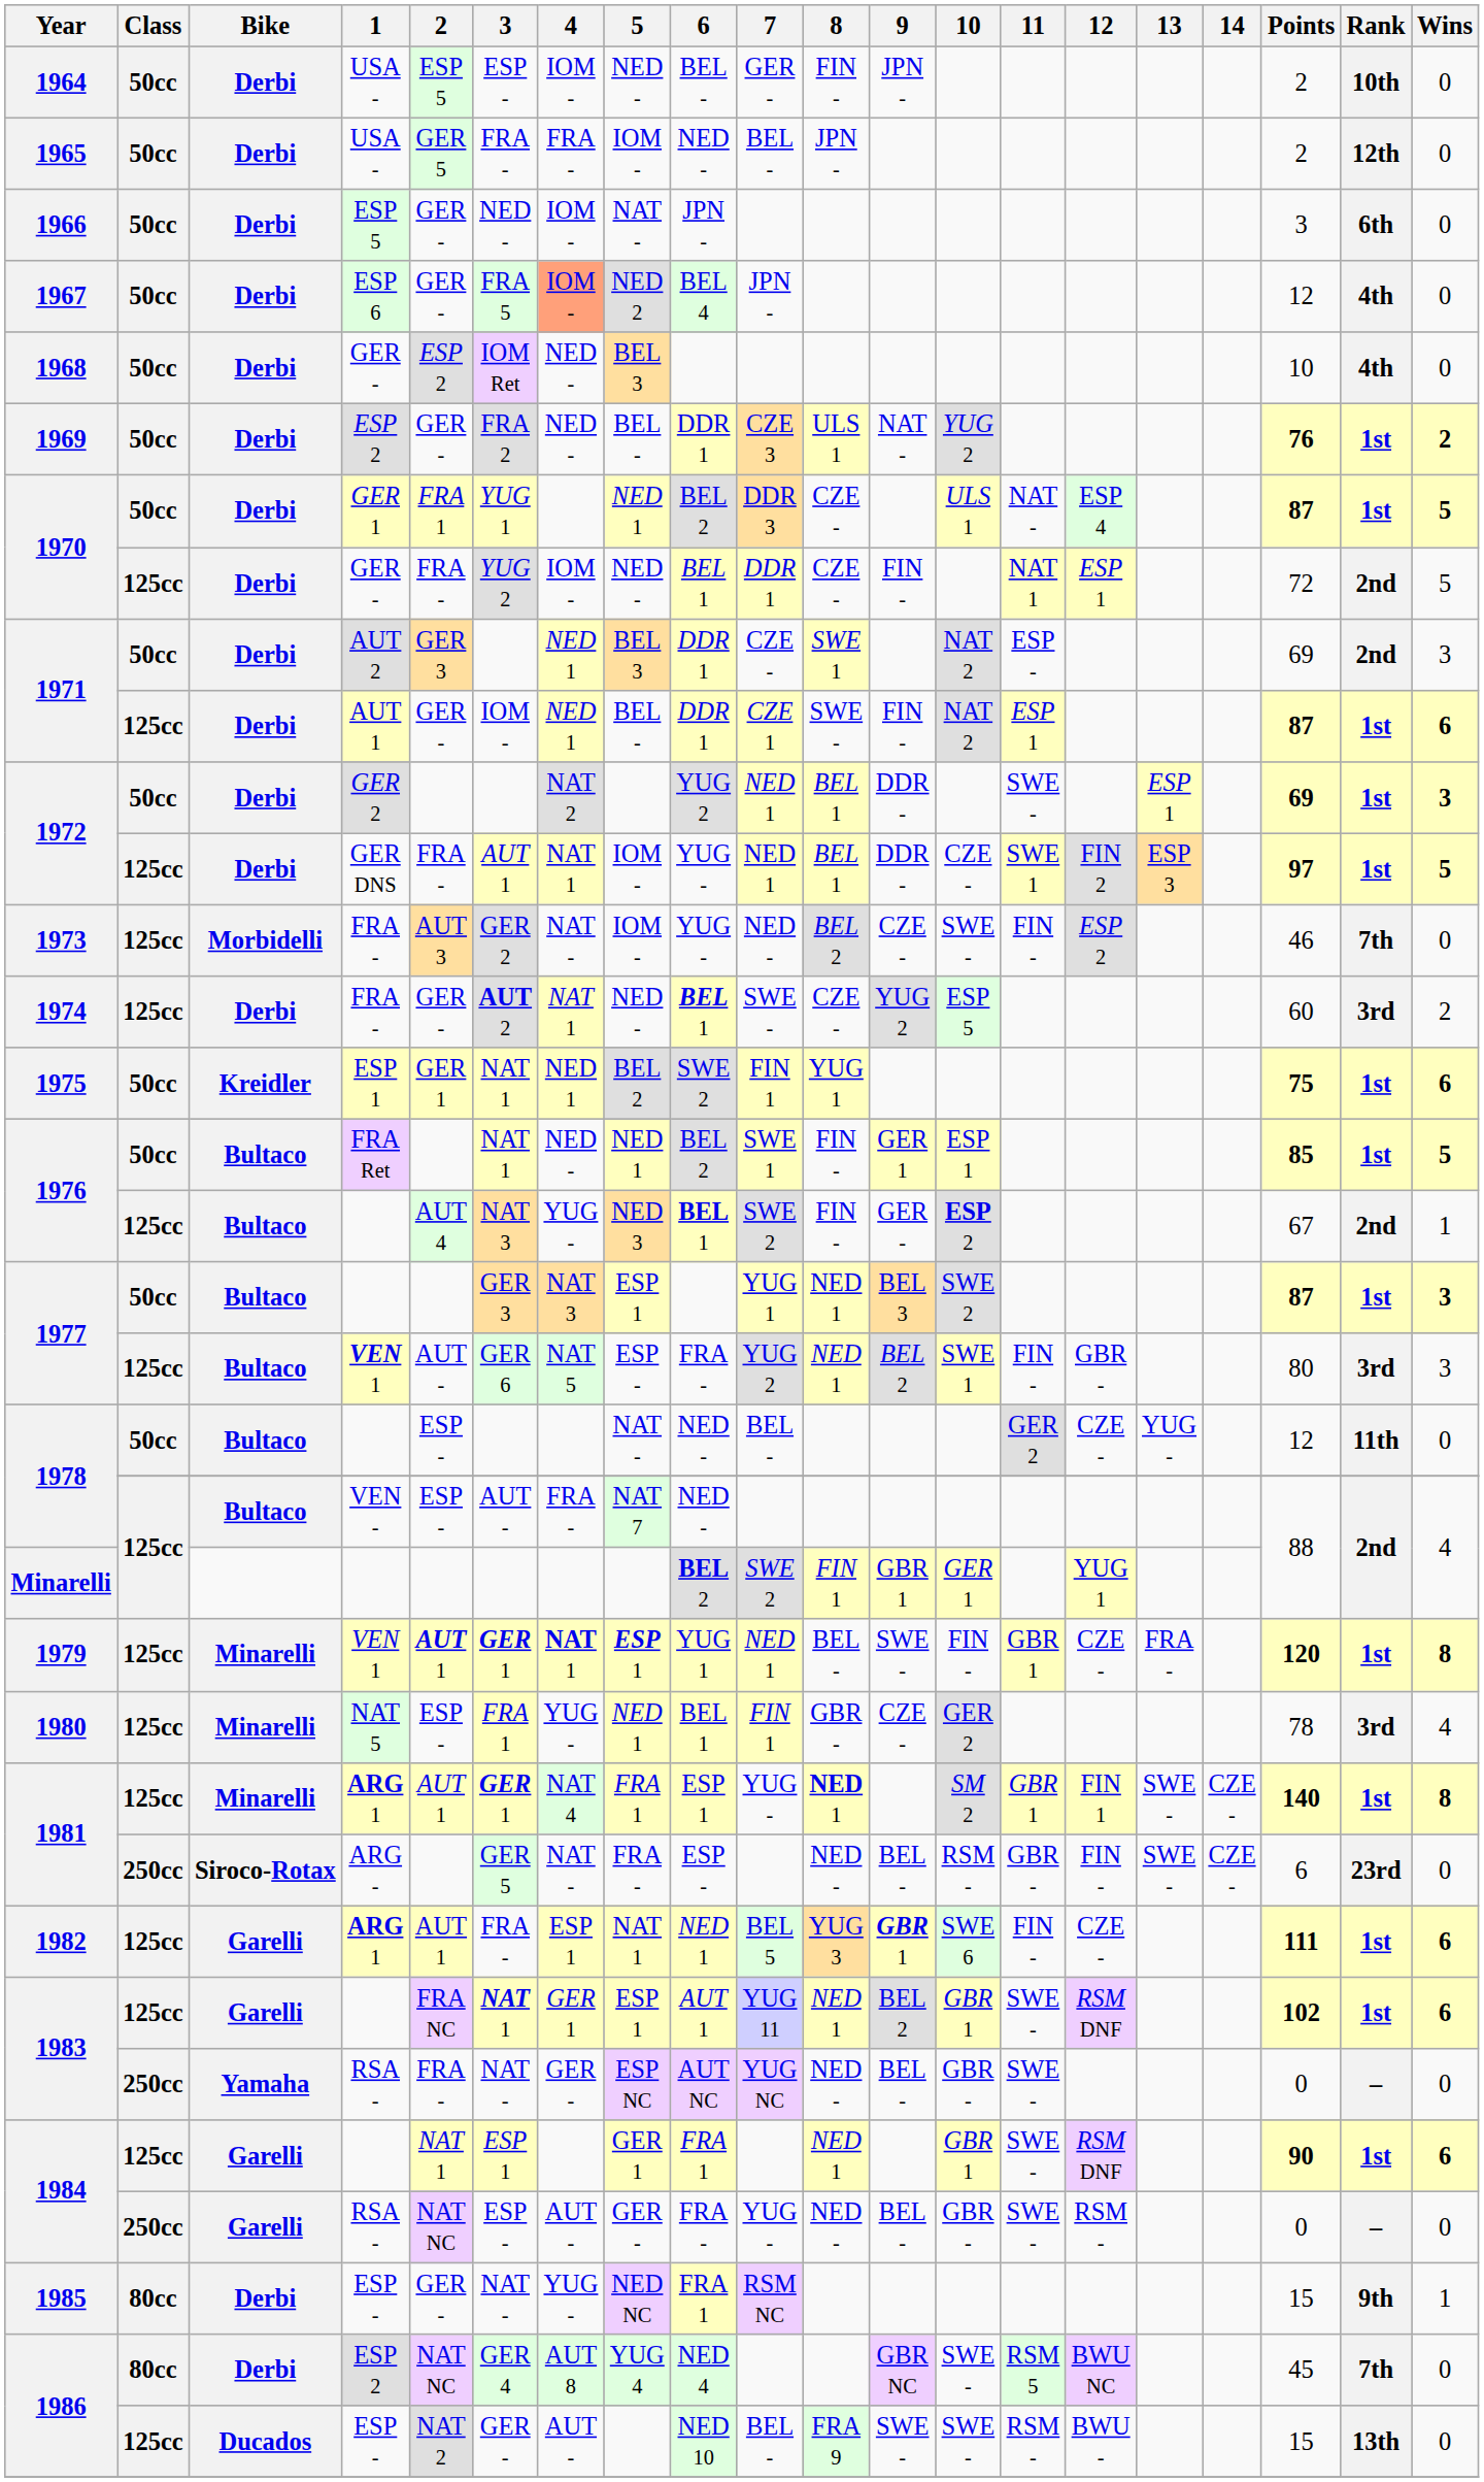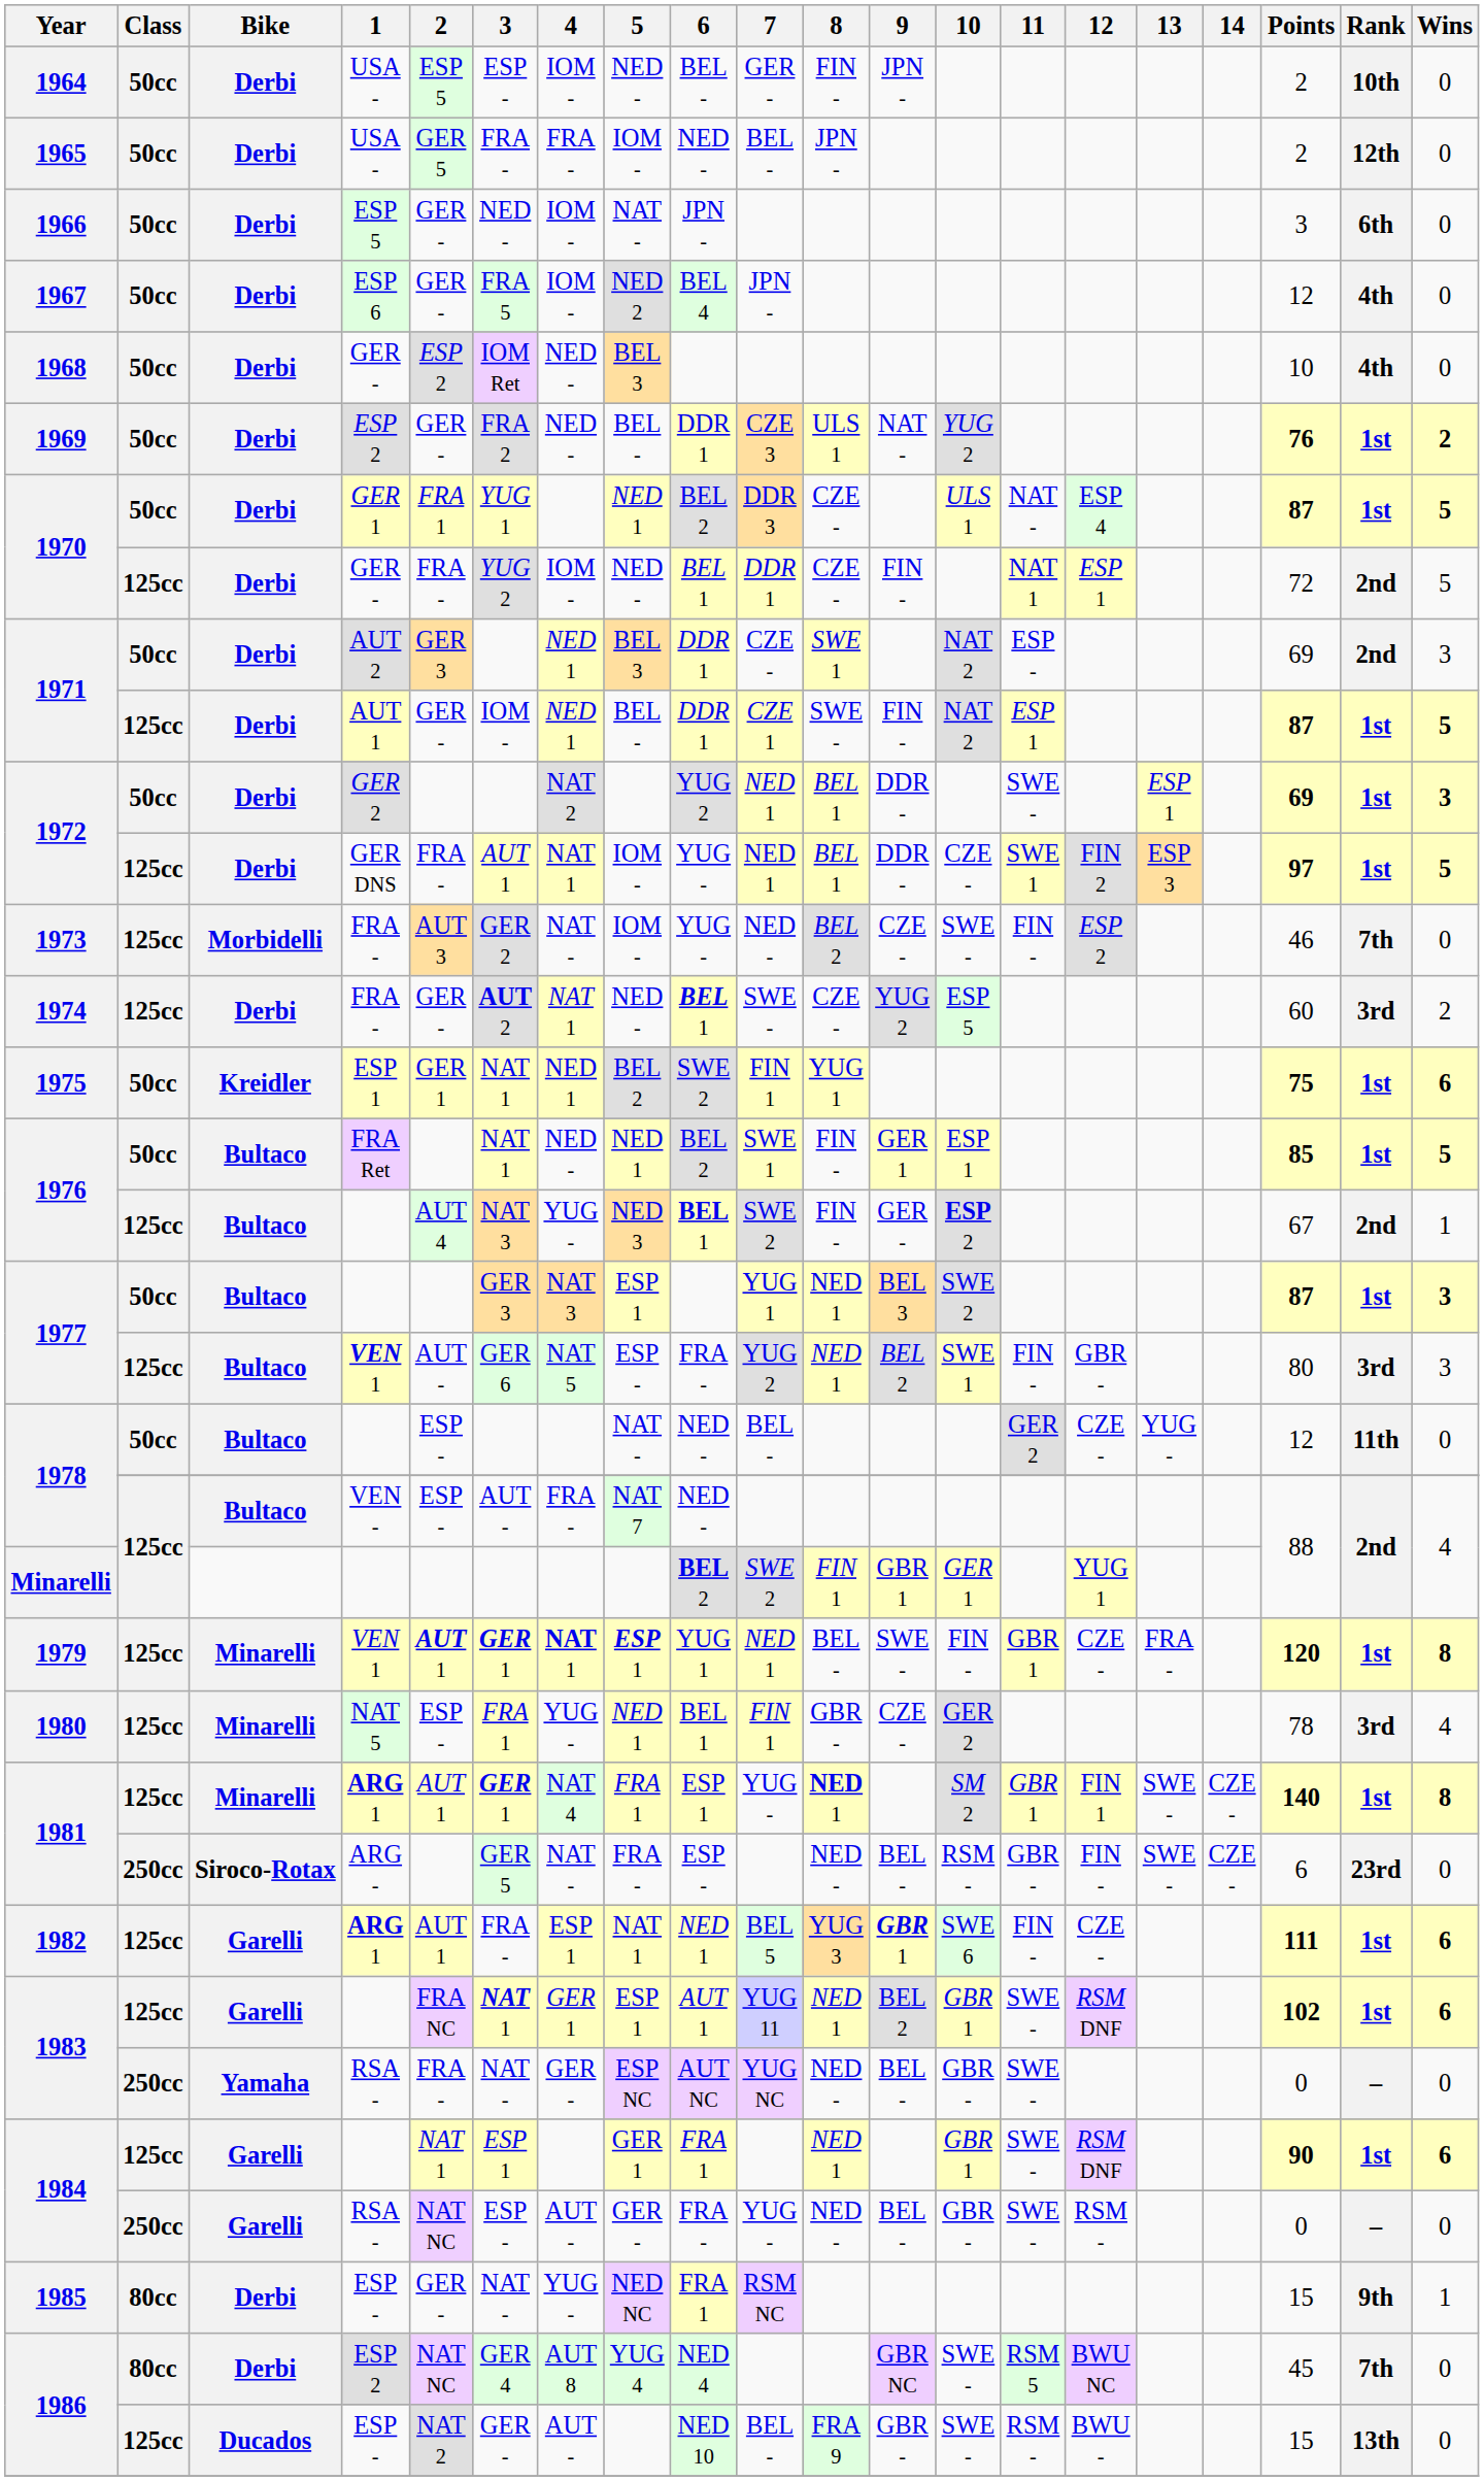1967 | 4: lightsalmon background -> no background
1971 / AUT 1 | Wins: 6 -> 5
1986 / ESP - | 9: SWE - -> GBR -
